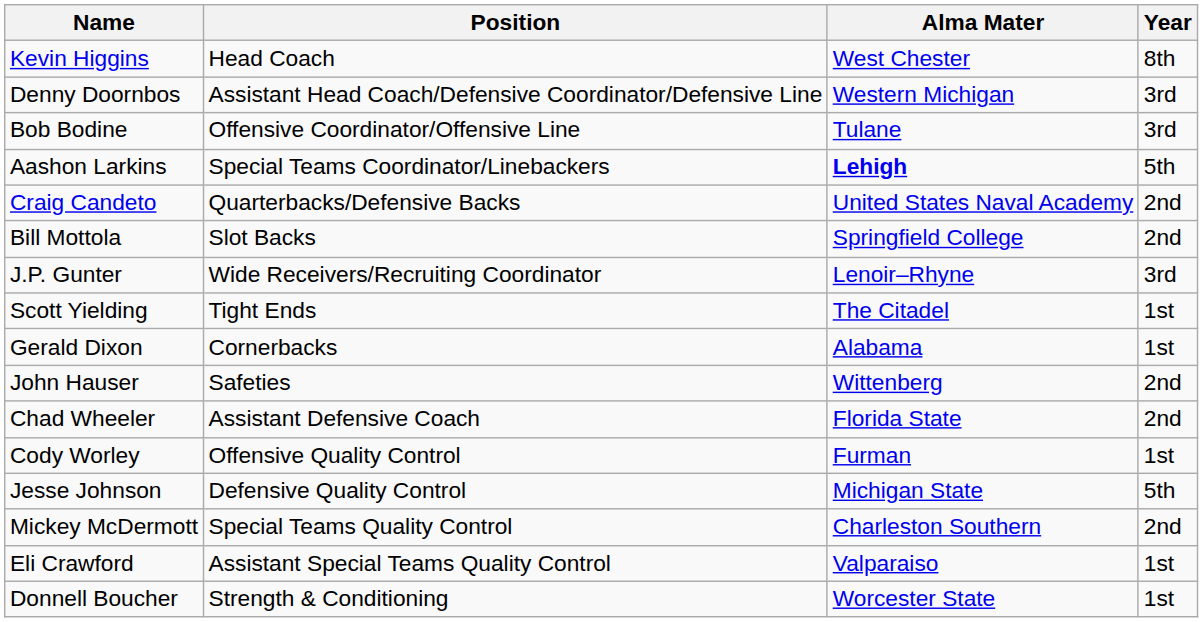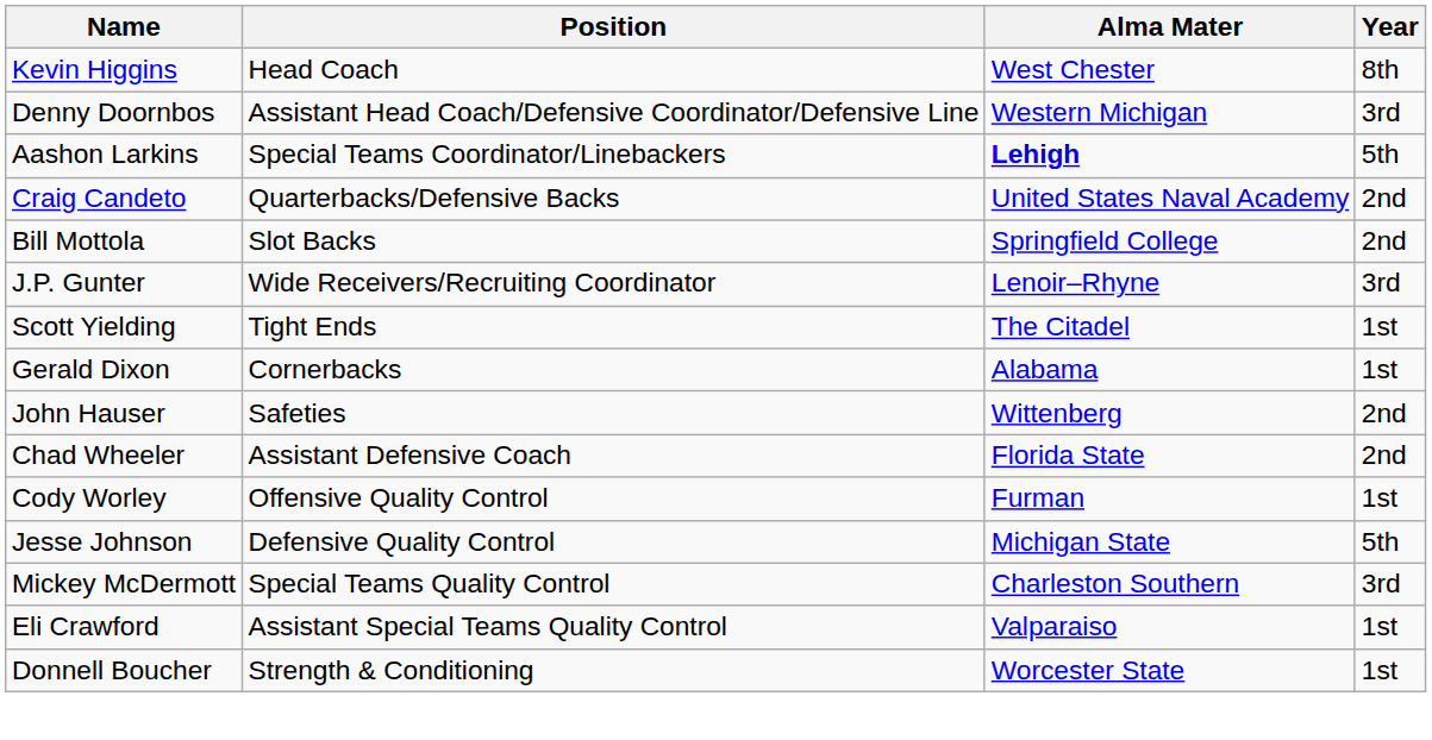- row: Bob Bodine | Offensive Coordinator/Offensive Line | Tulane | 3rd
Mickey McDermott | Year: 2nd -> 3rd
